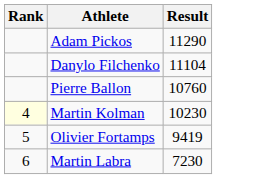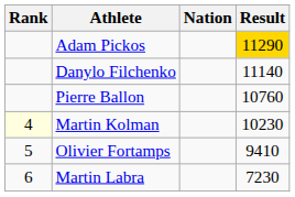+ column: Nation
Adam Pickos | Result: no background -> gold background
Danylo Filchenko | Result: 11104 -> 11140
Olivier Fortamps | Result: 9419 -> 9410
